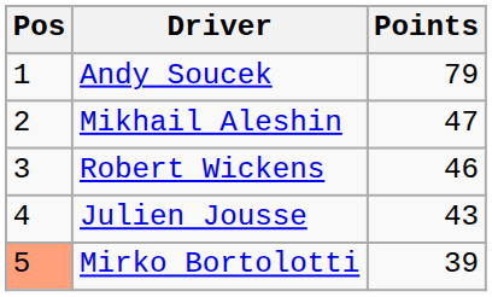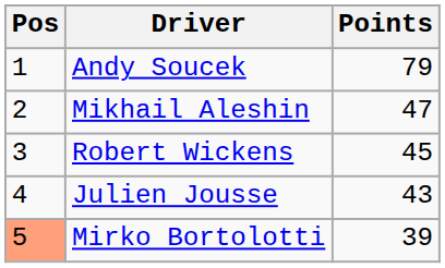Robert Wickens | Points: 46 -> 45
